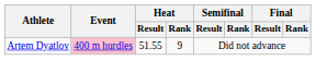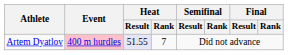Artem Dyatlov | Heat / Result: no background -> lavender background
Artem Dyatlov | Heat / Rank: 9 -> 7
